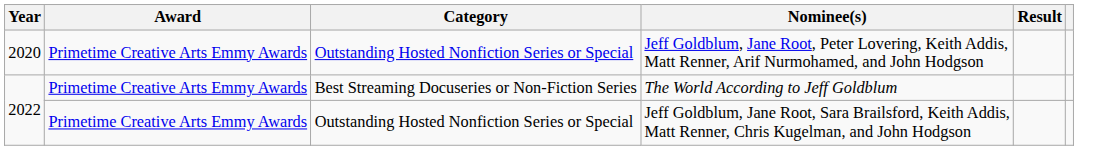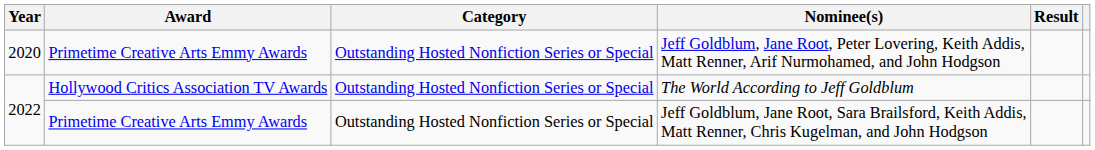The World According to Jeff Goldblum | Award: Primetime Creative Arts Emmy Awards -> Hollywood Critics Association TV Awards
The World According to Jeff Goldblum | Category: Best Streaming Docuseries or Non-Fiction Series -> Outstanding Hosted Nonfiction Series or Special
